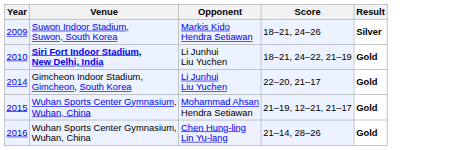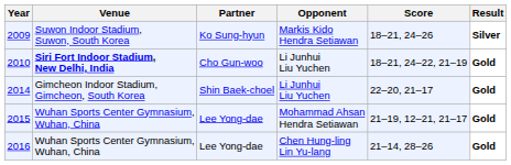+ column: Partner | Ko Sung-hyun | Cho Gun-woo | Shin Baek-choel | Lee Yong-dae | Lee Yong-dae
